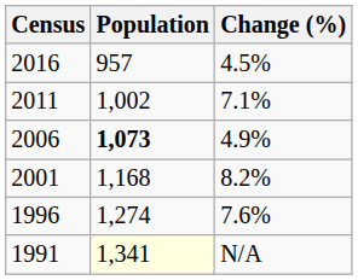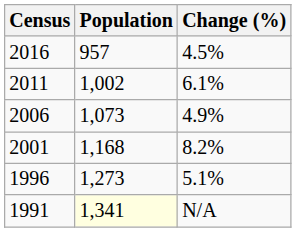2011 | Change (%): 7.1% -> 6.1%
2006 | Population: bold -> normal
1996 | Population: 1,274 -> 1,273
1996 | Change (%): 7.6% -> 5.1%
